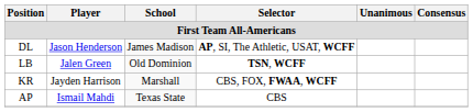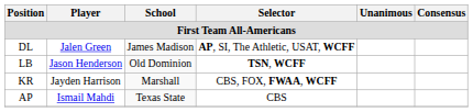DL | Player: Jason Henderson -> Jalen Green
LB | Player: Jalen Green -> Jason Henderson
